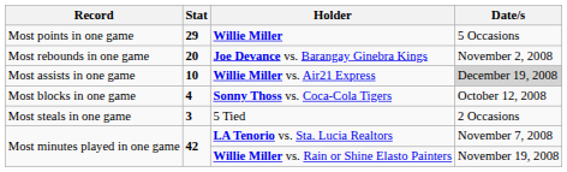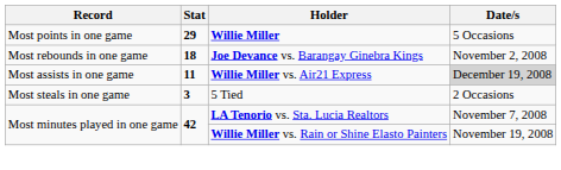Joe Devance vs. Barangay Ginebra Kings | Stat: 20 -> 18
Willie Miller vs. Air21 Express | Stat: 10 -> 11
- row: Most blocks in one game | 4 | Sonny Thoss vs. Coca-Cola Tigers | October 12, 2008
